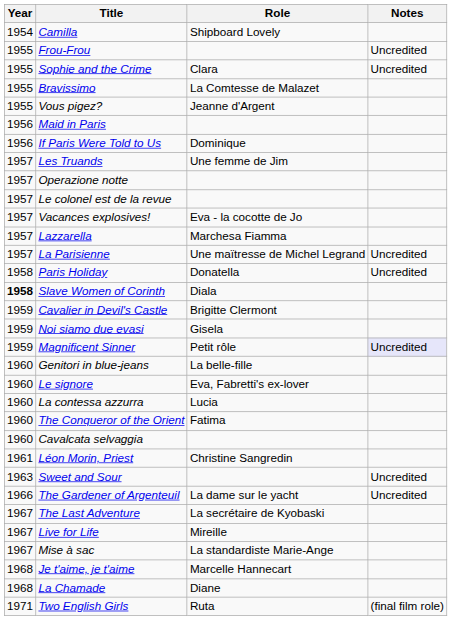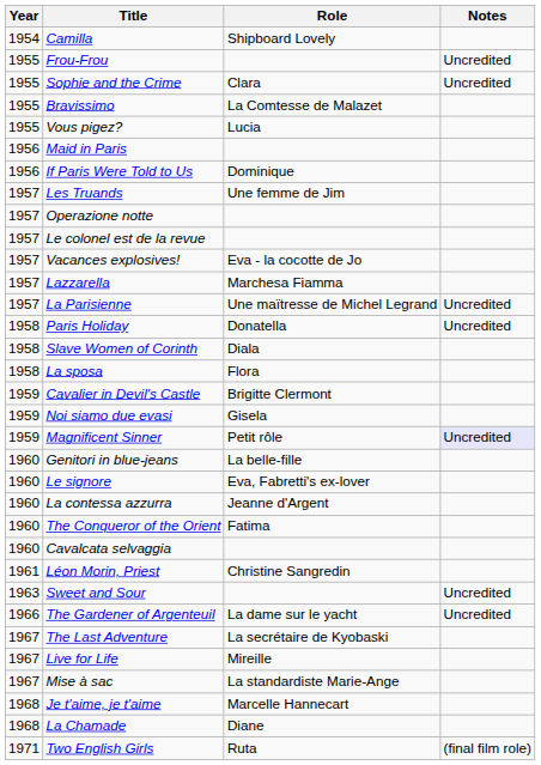Vous pigez? | Role: Jeanne d'Argent -> Lucia
Slave Women of Corinth | Year: bold -> normal
+ row: 1958 | La sposa | Flora
La contessa azzurra | Role: Lucia -> Jeanne d'Argent
